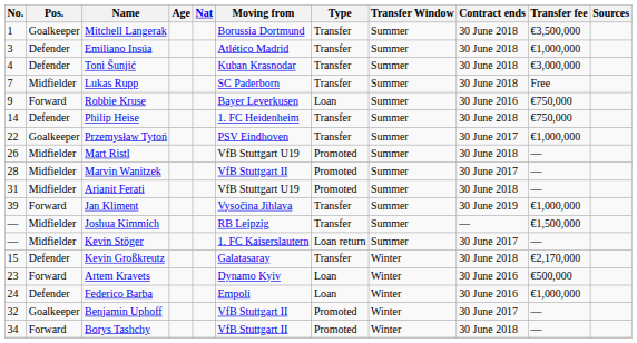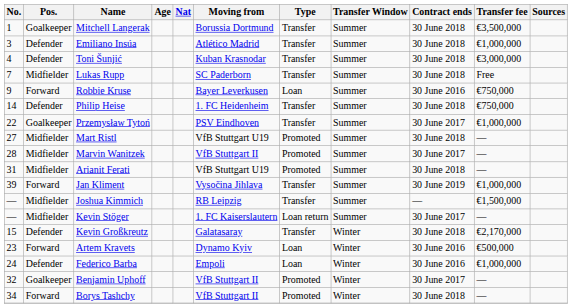Mart Ristl | No.: 26 -> 27
